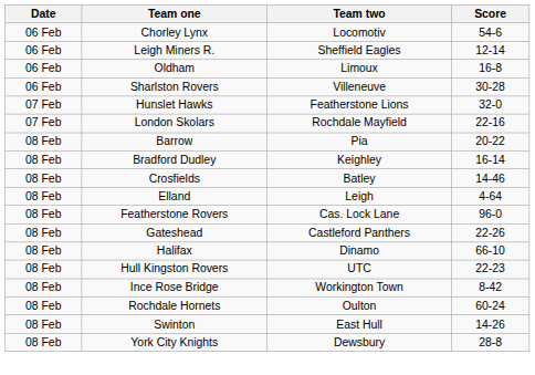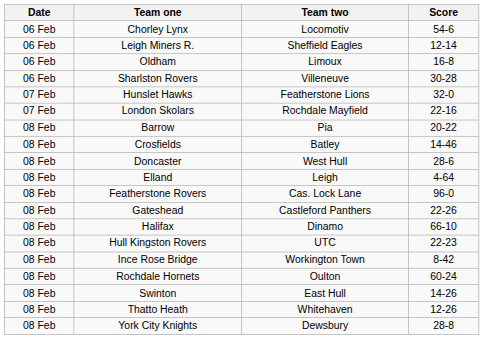- row: 08 Feb | Bradford Dudley | Keighley | 16-14
+ row: 08 Feb | Doncaster | West Hull | 28-6
+ row: 08 Feb | Thatto Heath | Whitehaven | 12-26
